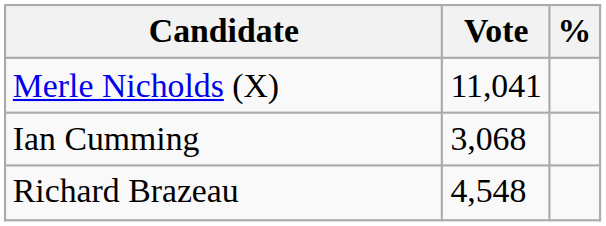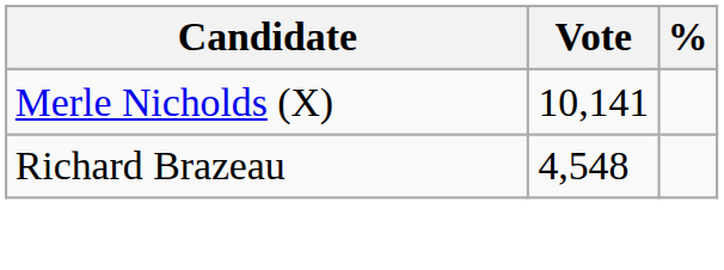Merle Nicholds (X) | Vote: 11,041 -> 10,141
- row: Ian Cumming | 3,068
